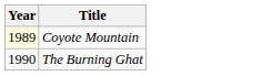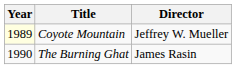+ column: Director | Jeffrey W. Mueller | James Rasin
